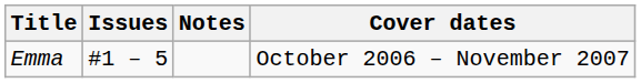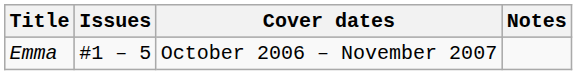columns swapped: Cover dates <-> Notes
